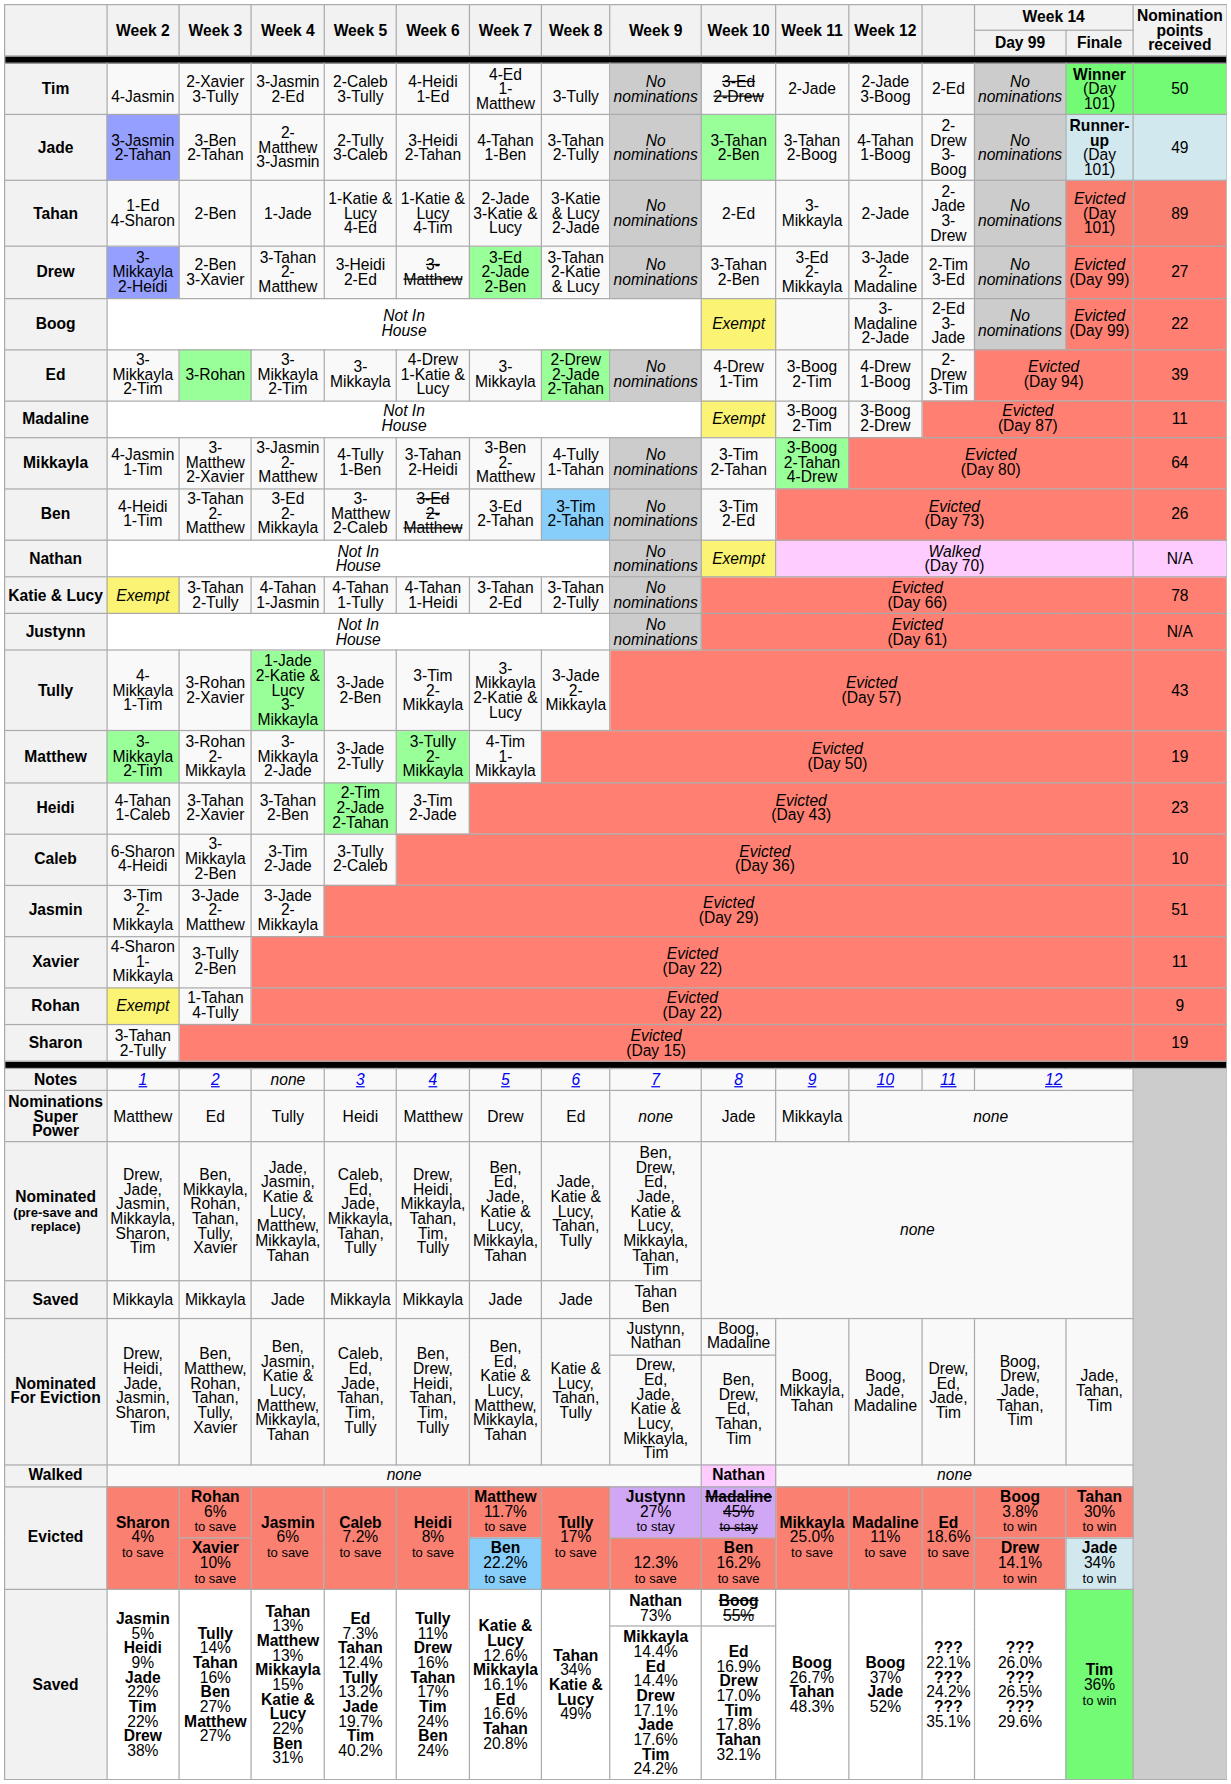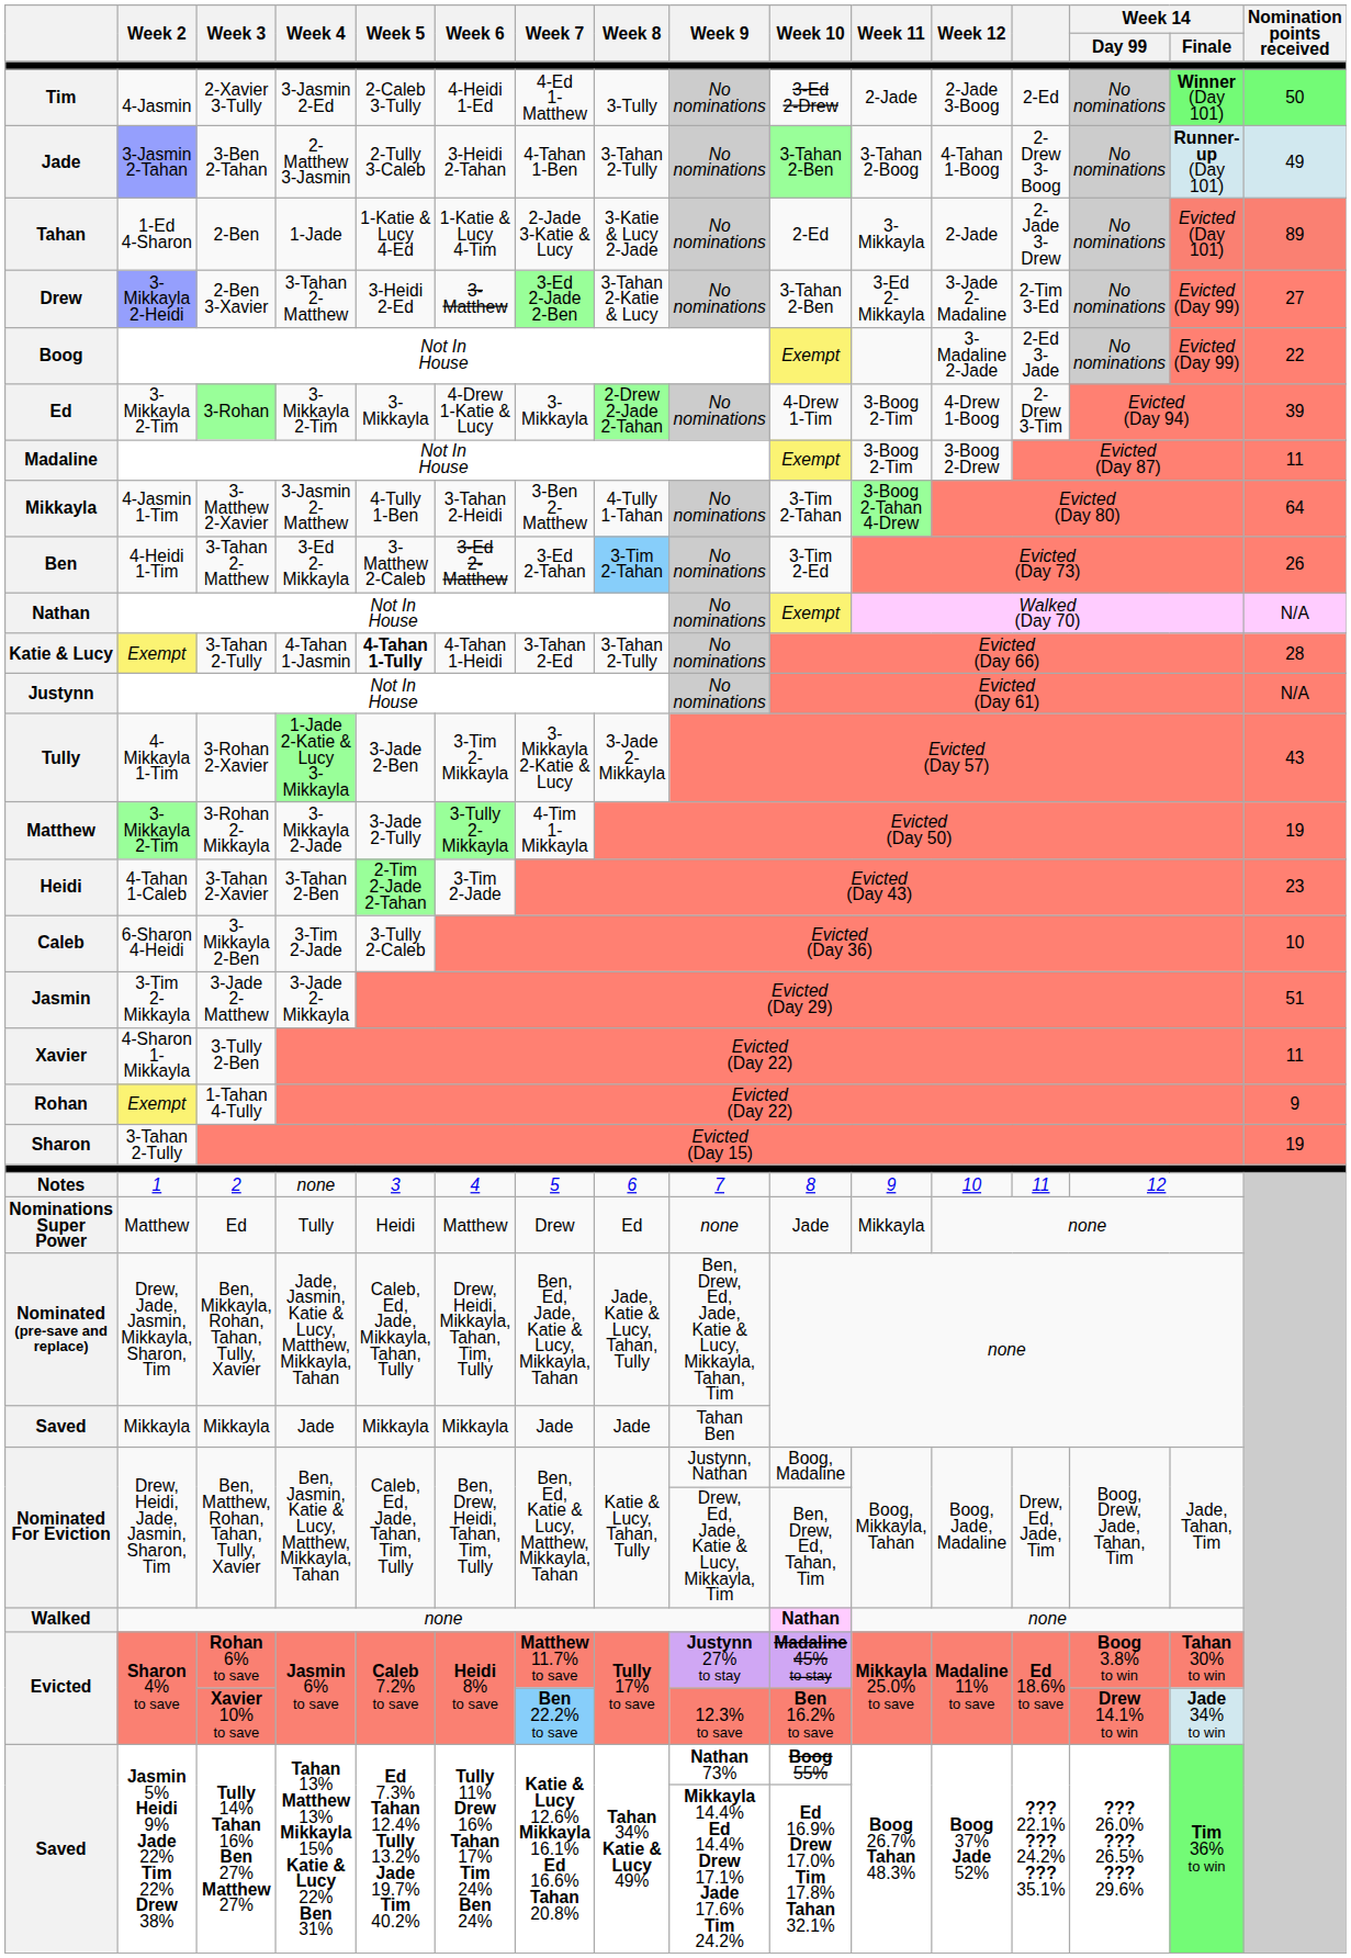Katie & Lucy | Week 5: normal -> bold
Katie & Lucy | Nomination points received: 78 -> 28
